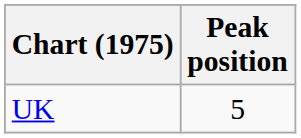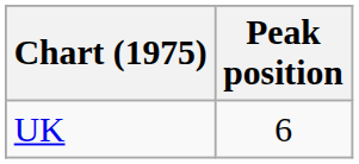UK | Peak position: 5 -> 6
